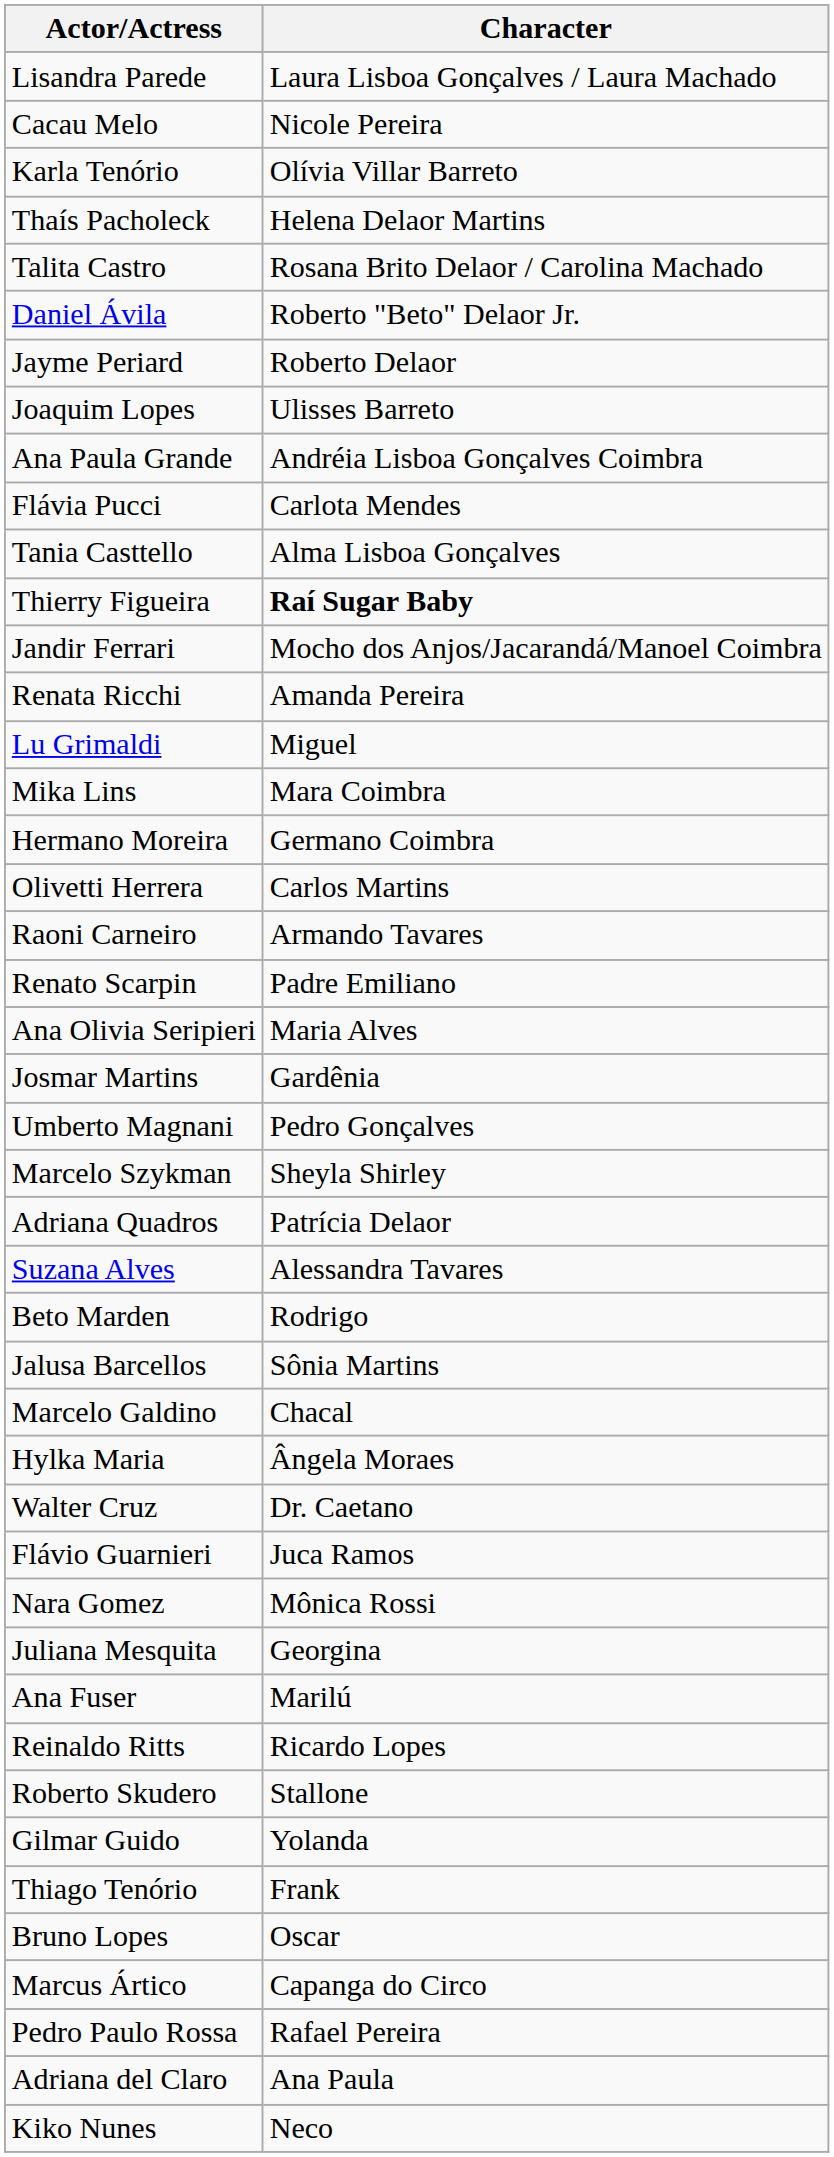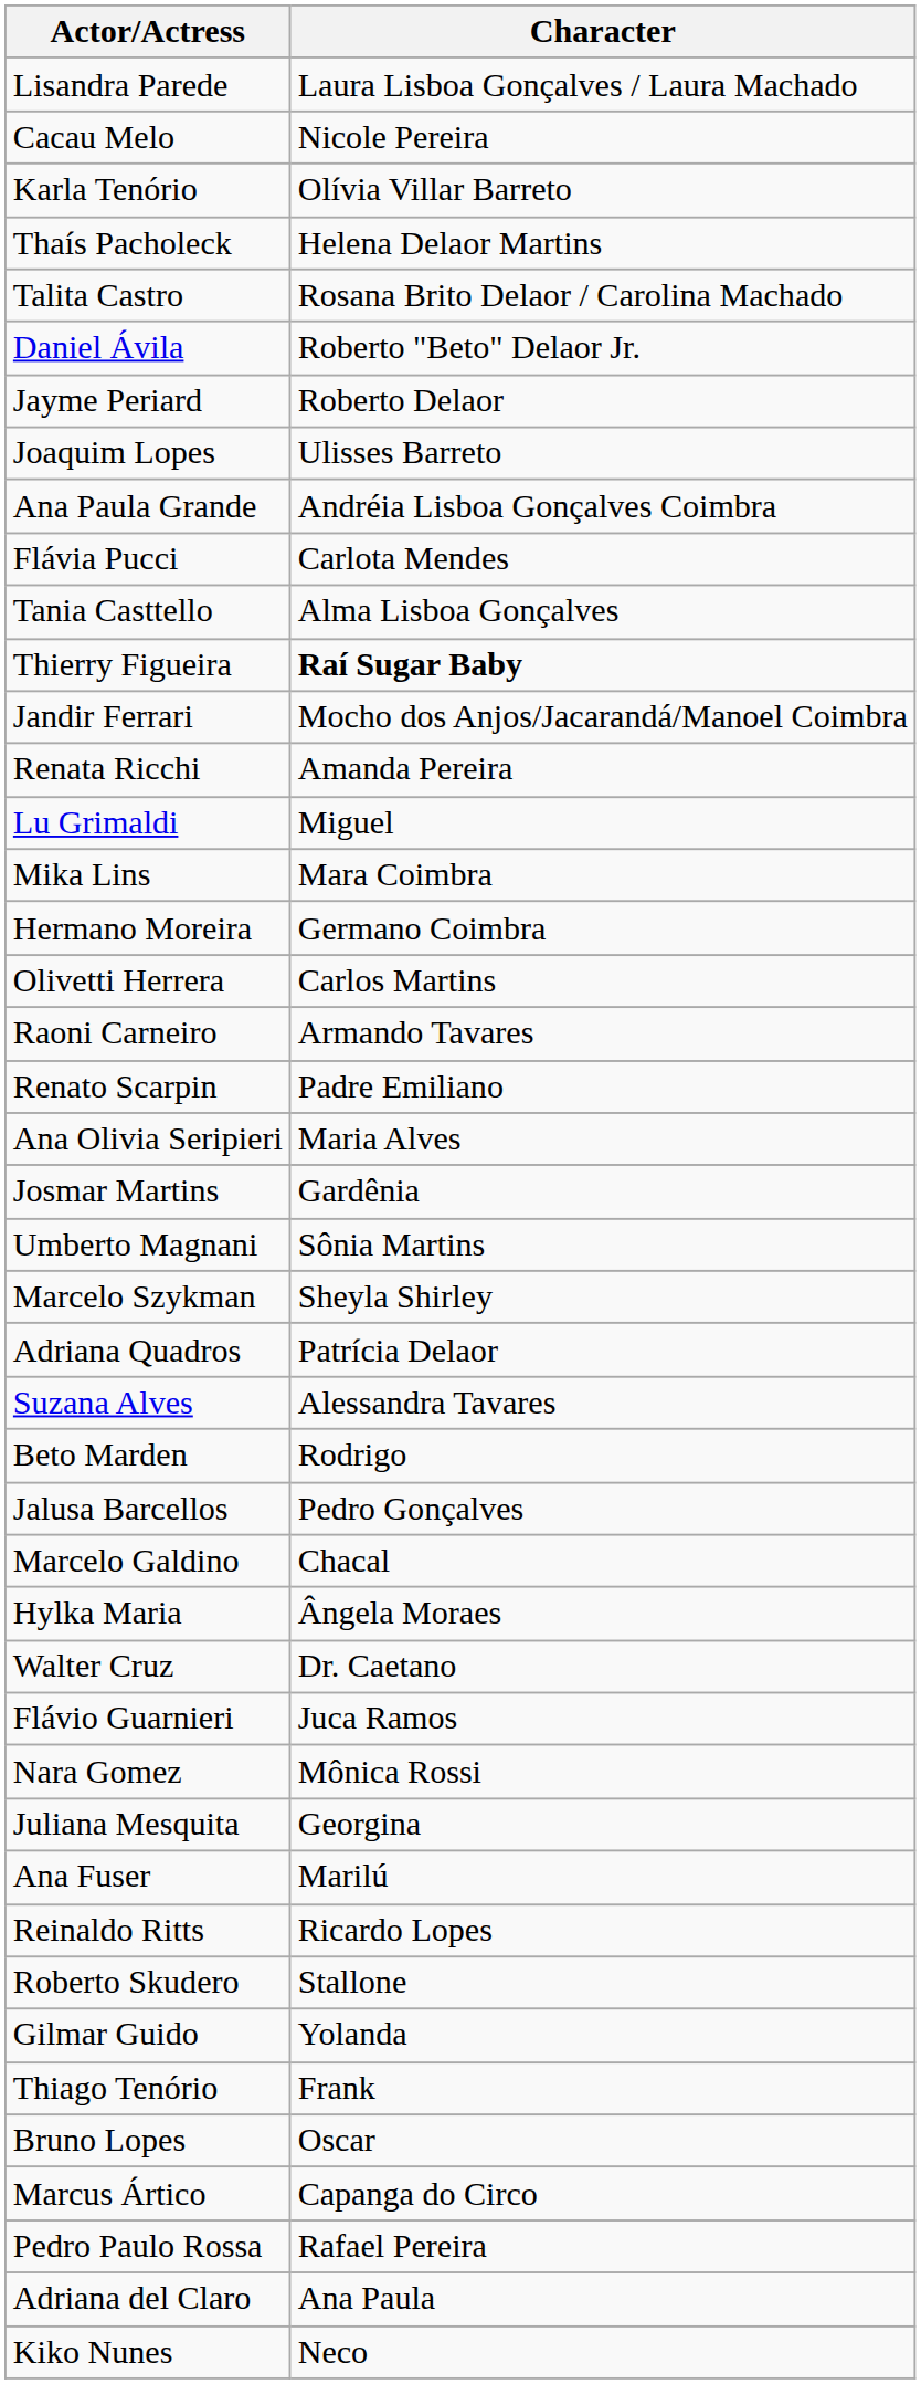Umberto Magnani | Character: Pedro Gonçalves -> Sônia Martins
Jalusa Barcellos | Character: Sônia Martins -> Pedro Gonçalves
